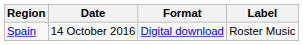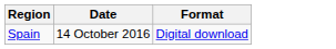- column: Label | Roster Music
